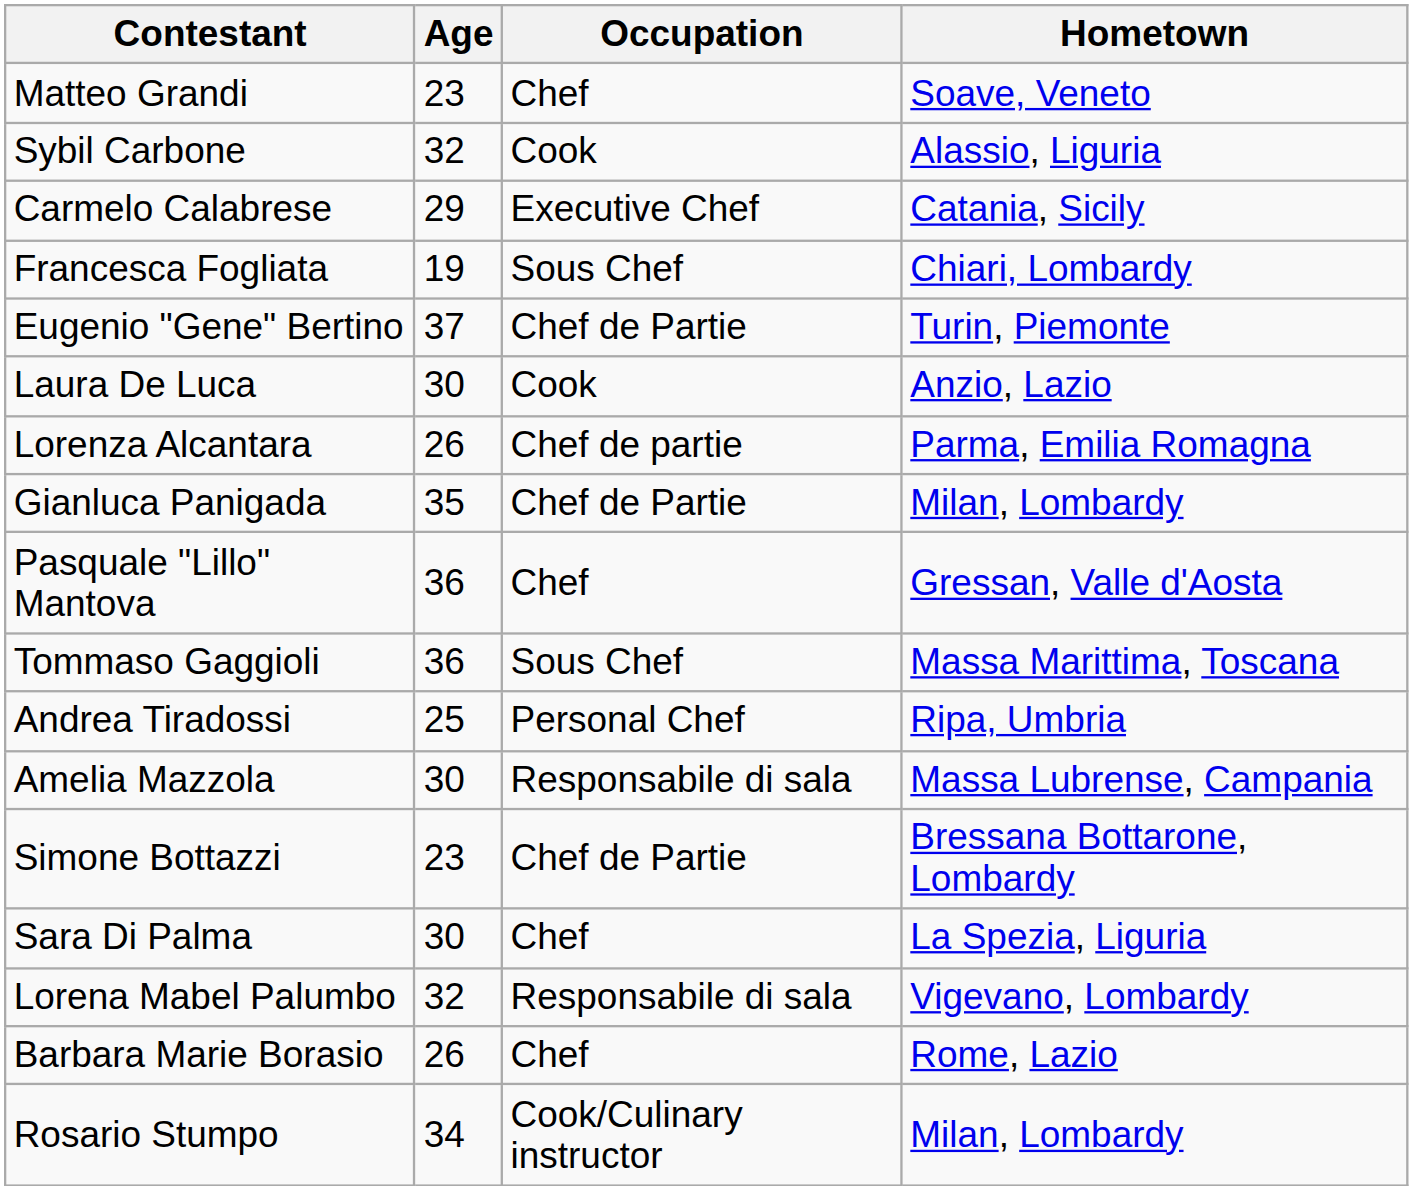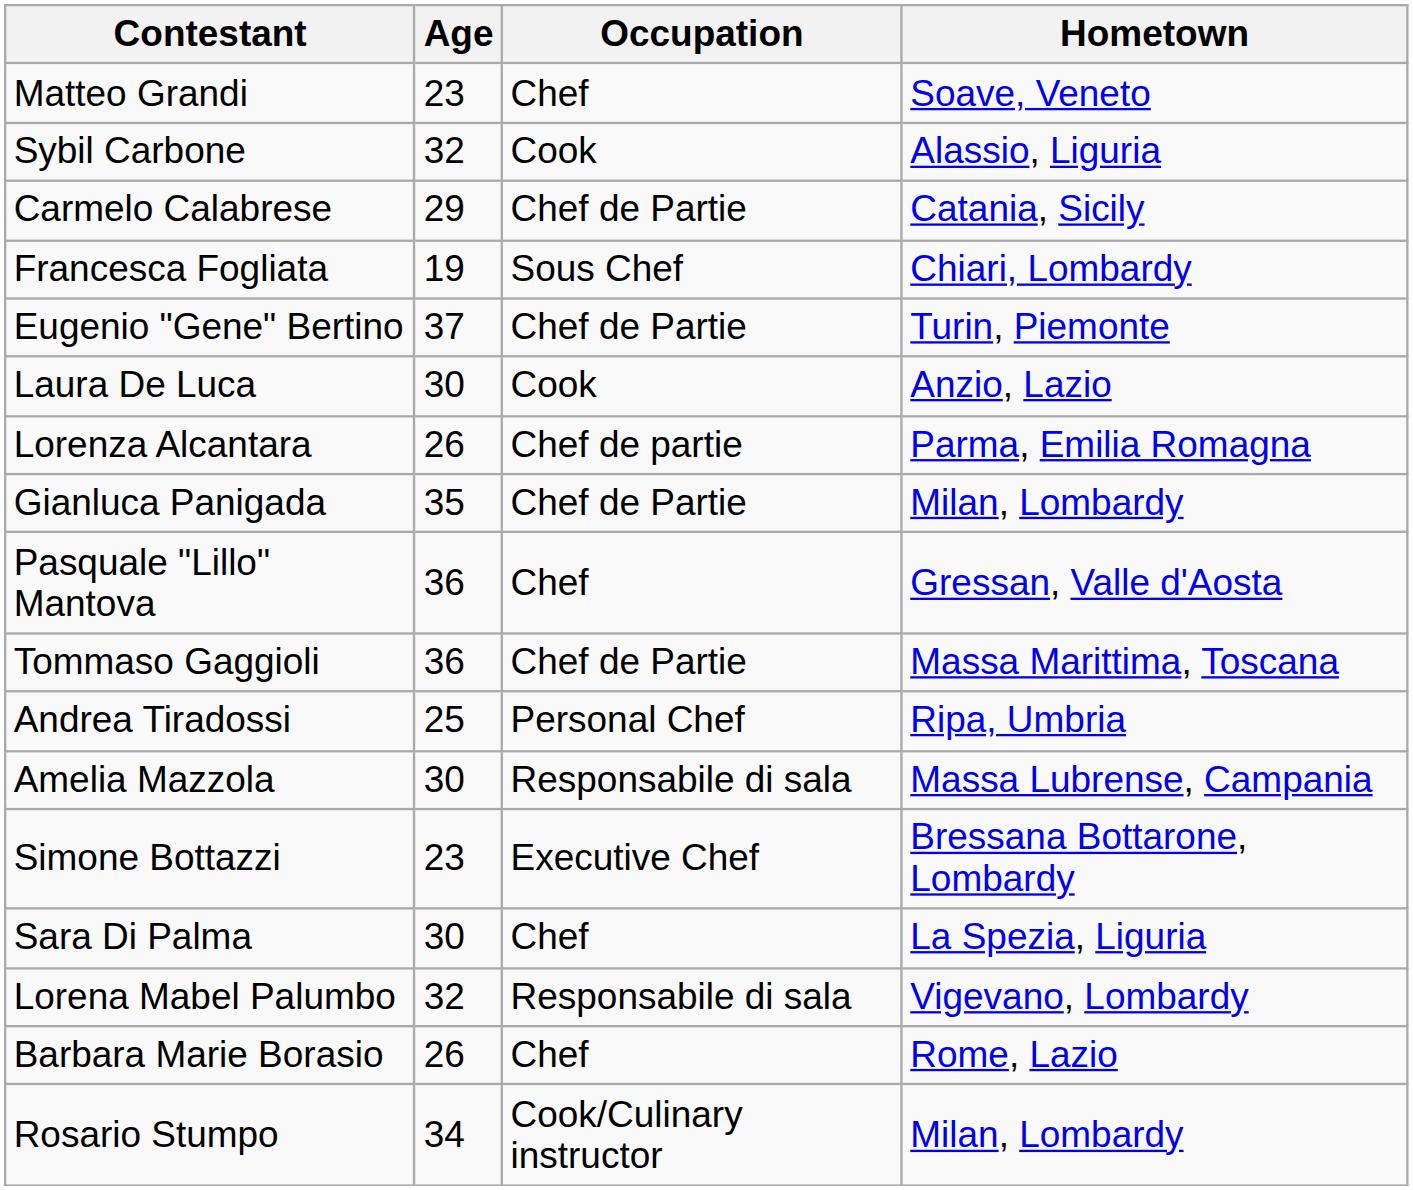Carmelo Calabrese | Occupation: Executive Chef -> Chef de Partie
Tommaso Gaggioli | Occupation: Sous Chef -> Chef de Partie
Simone Bottazzi | Occupation: Chef de Partie -> Executive Chef
